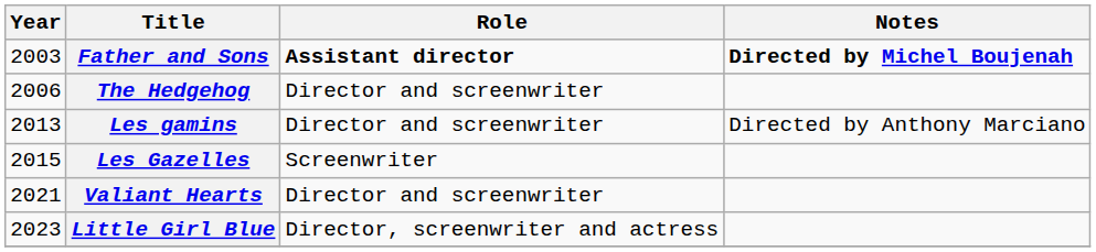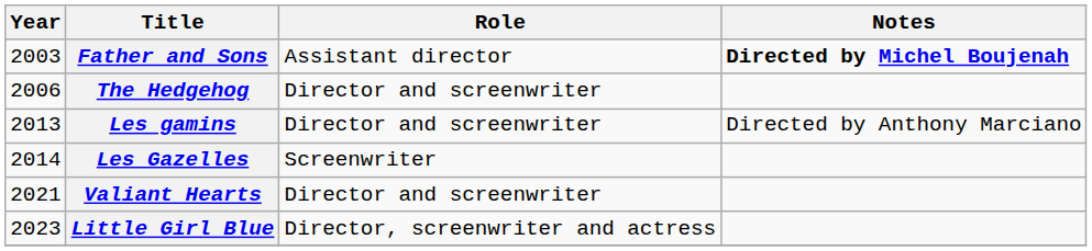Father and Sons | Role: bold -> normal
Les Gazelles | Year: 2015 -> 2014
